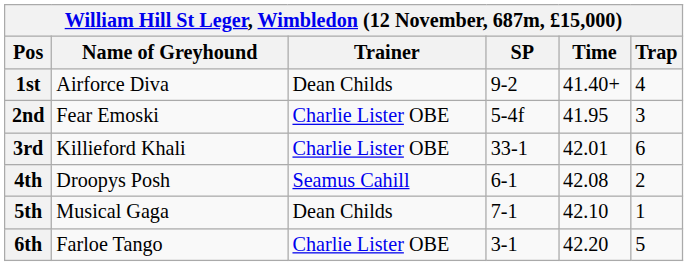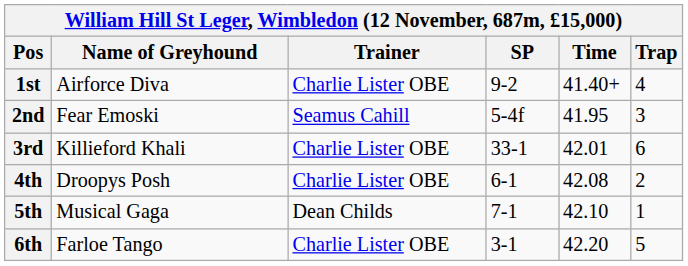1st | Trainer: Dean Childs -> Charlie Lister OBE
2nd | Trainer: Charlie Lister OBE -> Seamus Cahill
4th | Trainer: Seamus Cahill -> Charlie Lister OBE
